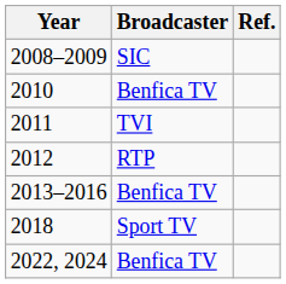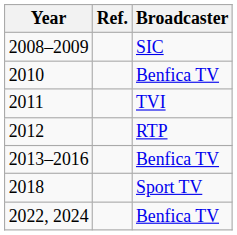columns swapped: Broadcaster <-> Ref.
